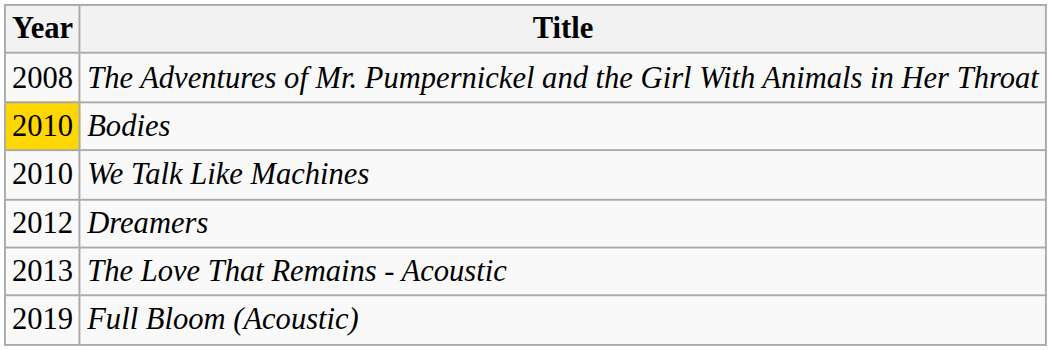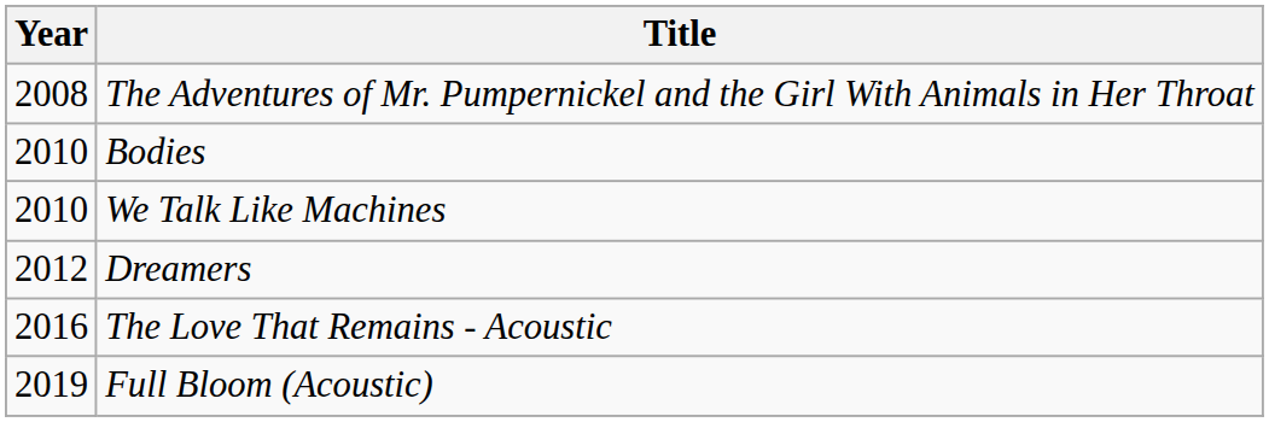Bodies | Year: gold background -> no background
The Love That Remains - Acoustic | Year: 2013 -> 2016
